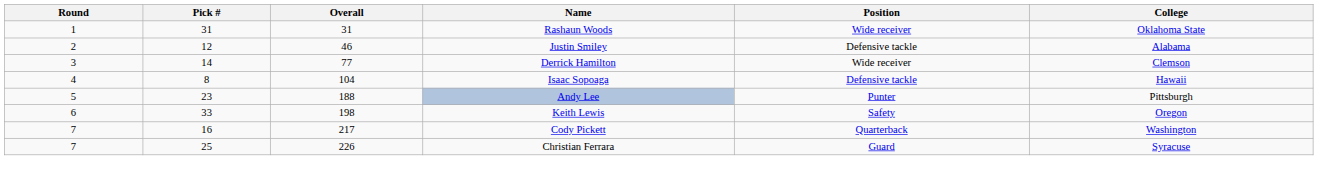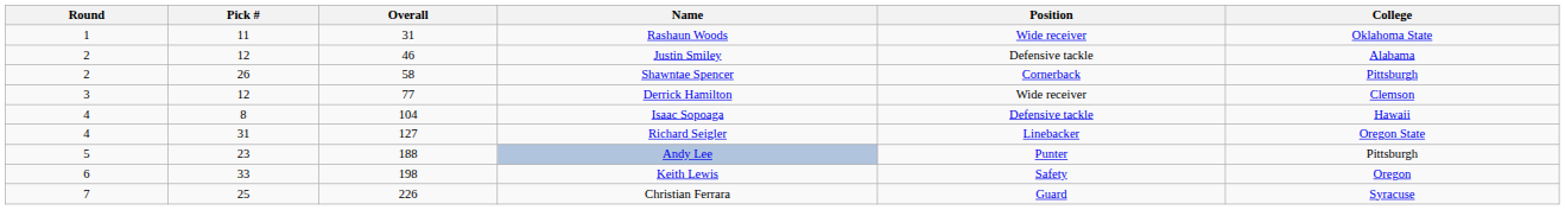Rashaun Woods | Pick #: 31 -> 11
+ row: 2 | 26 | 58 | Shawntae Spencer | Cornerback | Pittsburgh
Derrick Hamilton | Pick #: 14 -> 12
+ row: 4 | 31 | 127 | Richard Seigler | Linebacker | Oregon State
- row: 7 | 16 | 217 | Cody Pickett | Quarterback | Washington
